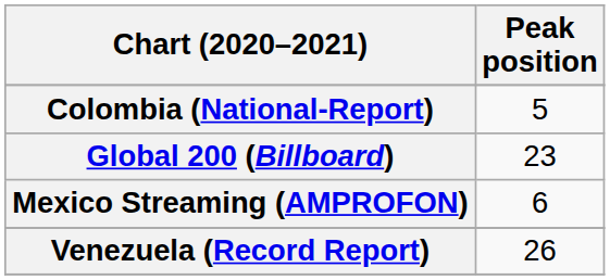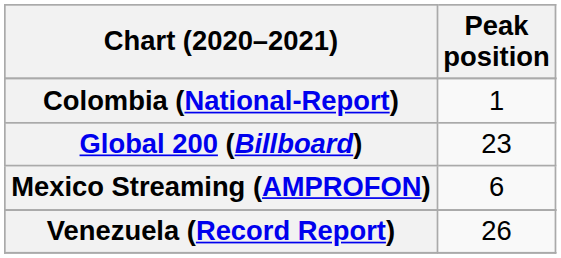Colombia (National-Report) | Peak position: 5 -> 1
